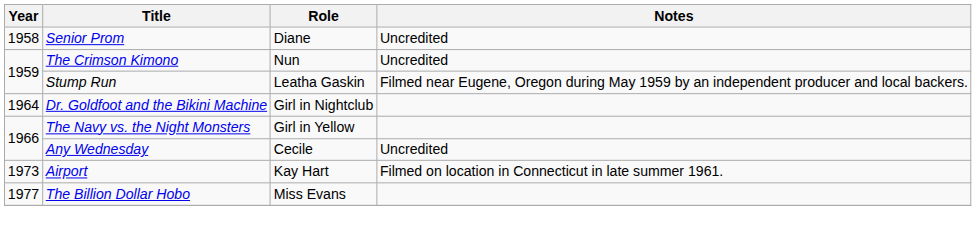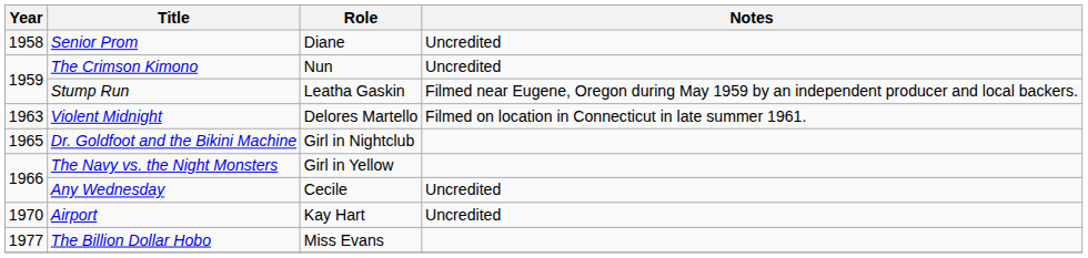+ row: 1963 | Violent Midnight | Delores Martello | Filmed on location in Connecticut in late summer 1961.
Dr. Goldfoot and the Bikini Machine | Year: 1964 -> 1965
Airport | Year: 1973 -> 1970
Airport | Notes: Filmed on location in Connecticut in late summer 1961. -> Uncredited
